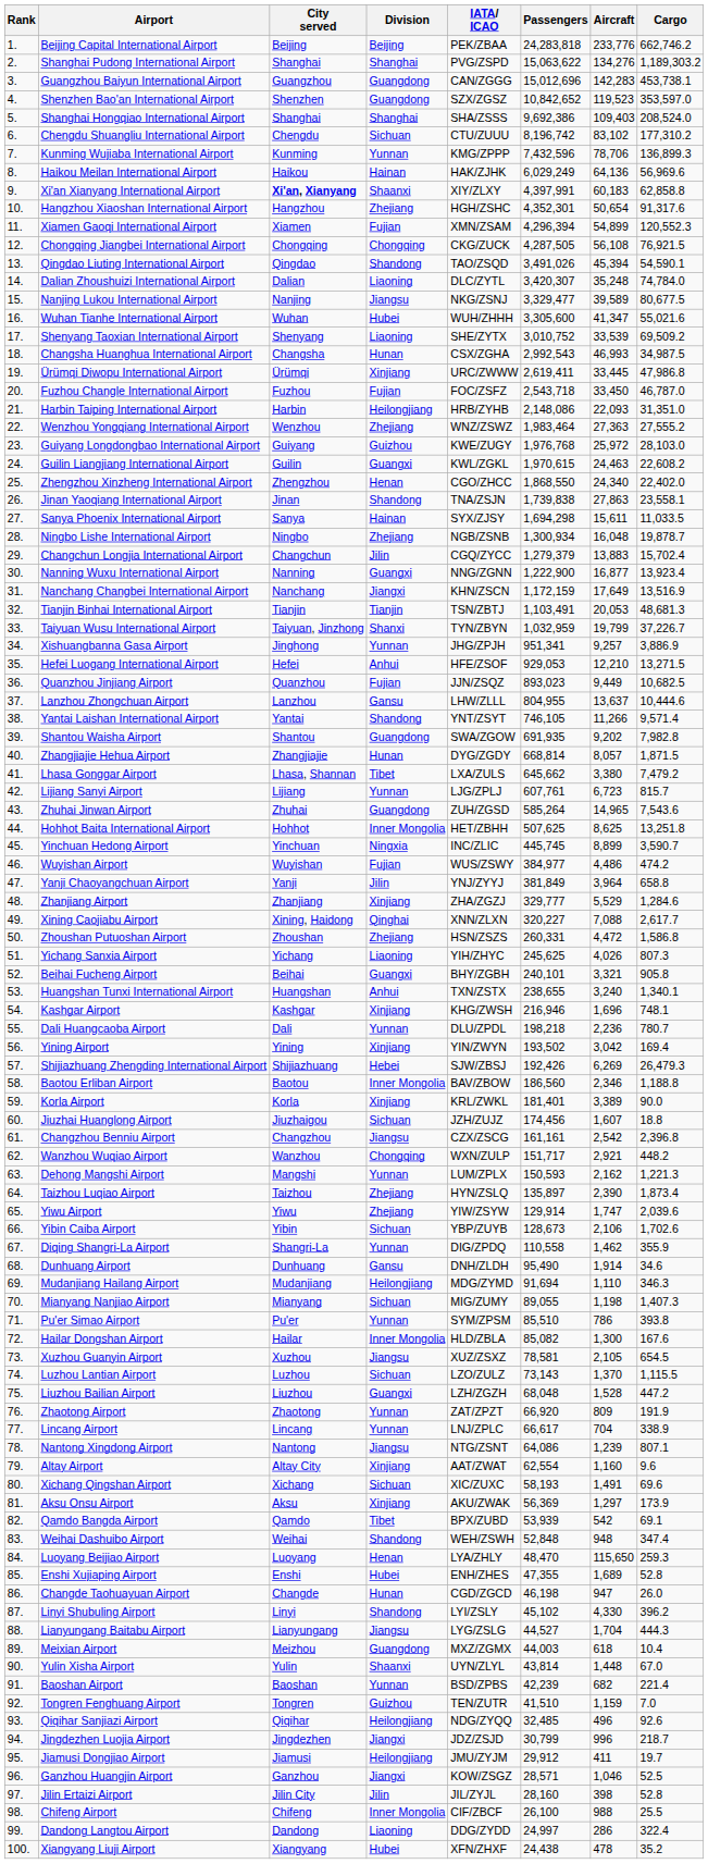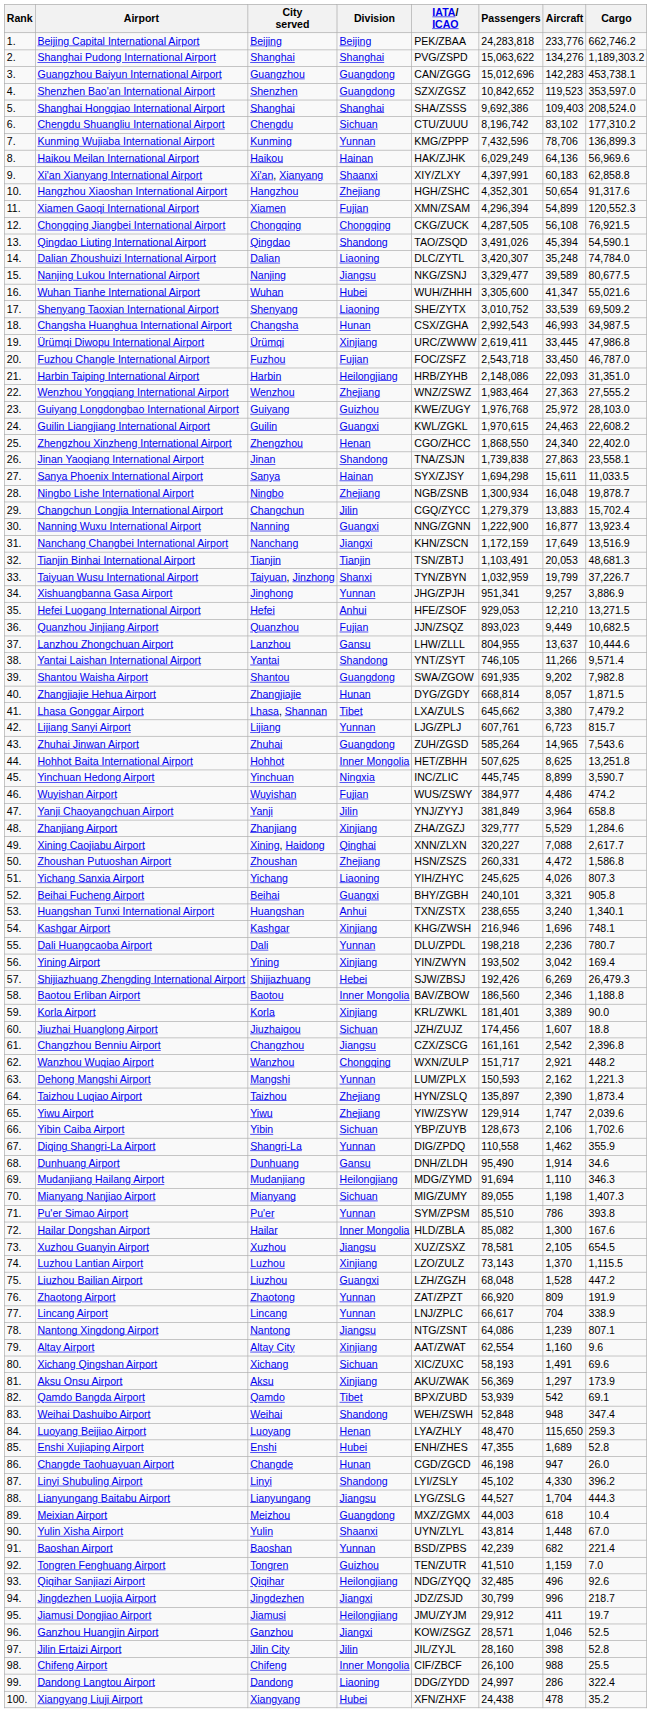Xi'an Xianyang International Airport | City served: bold -> normal
Luzhou Lantian Airport | Division: Sichuan -> Xinjiang
